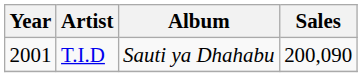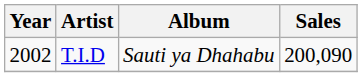T.I.D | Year: 2001 -> 2002
